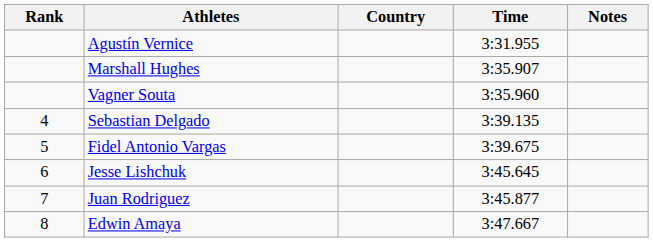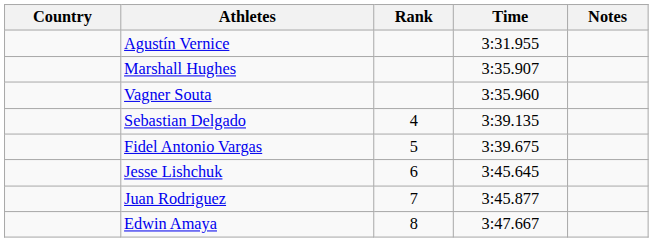columns swapped: Rank <-> Country
